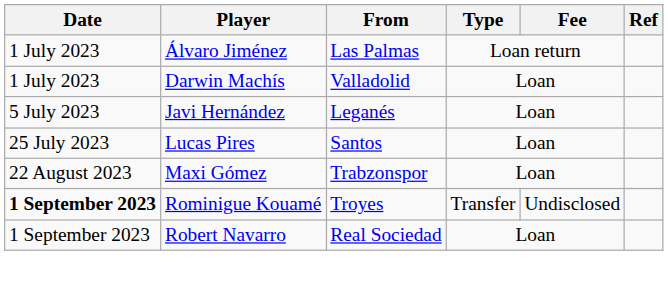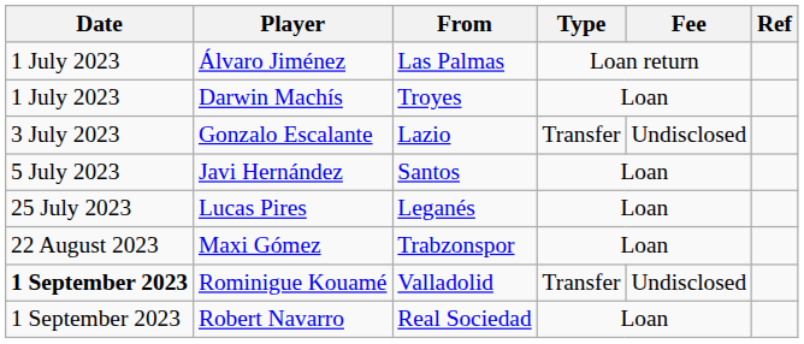Darwin Machís | From: Valladolid -> Troyes
+ row: 3 July 2023 | Gonzalo Escalante | Lazio | Transfer | Undisclosed
Javi Hernández | From: Leganés -> Santos
Lucas Pires | From: Santos -> Leganés
Rominigue Kouamé | From: Troyes -> Valladolid
